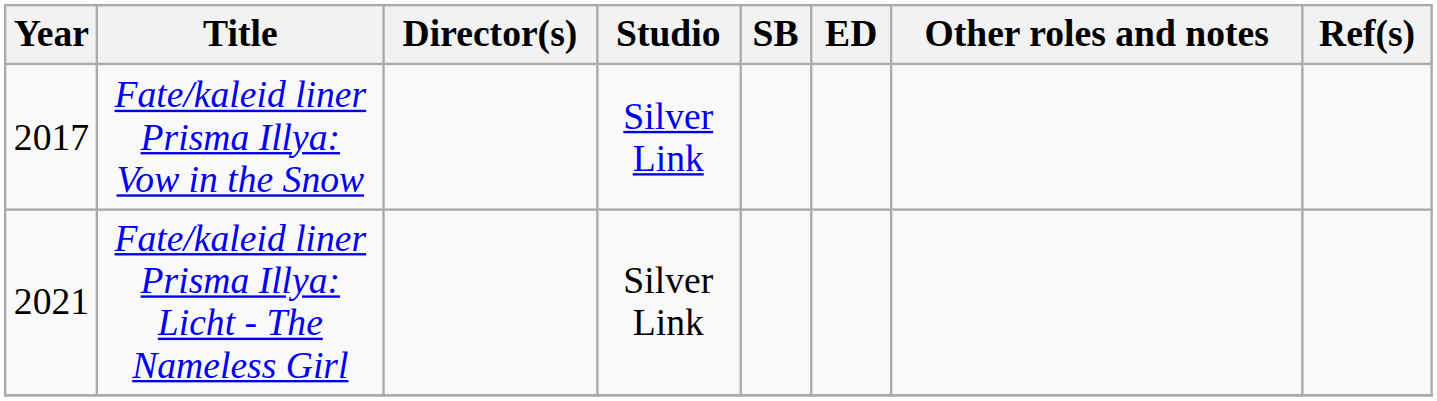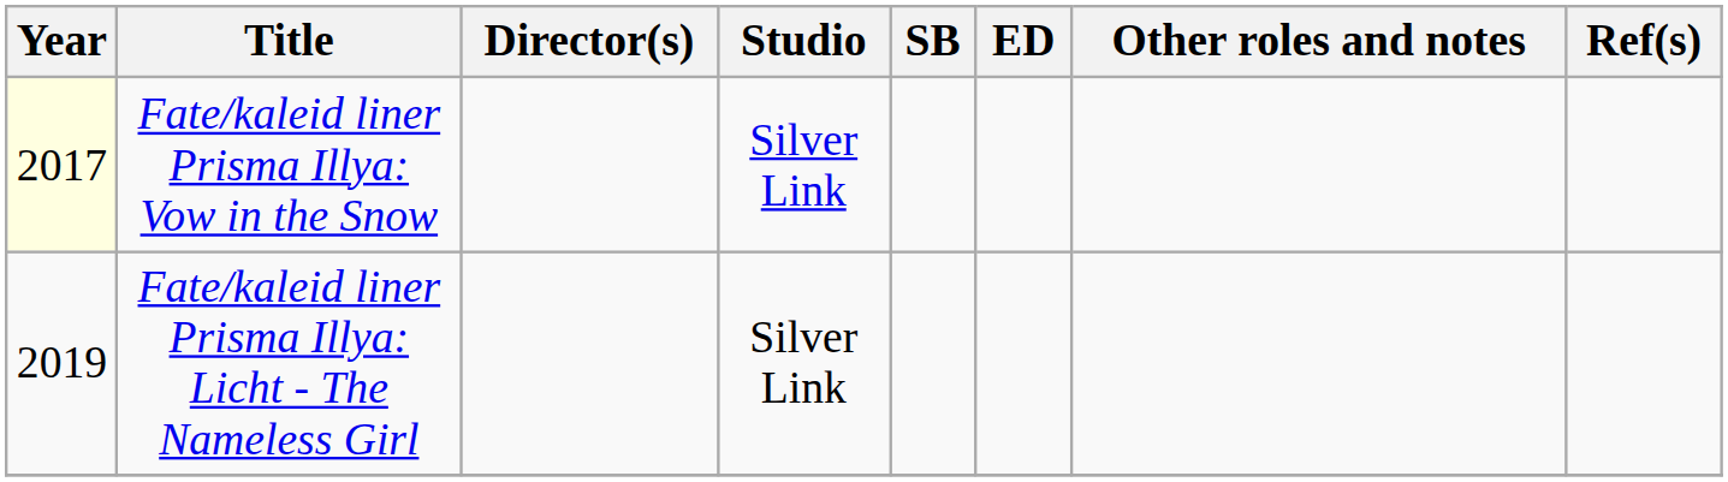Fate/kaleid liner Prisma Illya: Vow in the Snow | Year: no background -> lightyellow background
Fate/kaleid liner Prisma Illya: Licht - The Nameless Girl | Year: 2021 -> 2019
